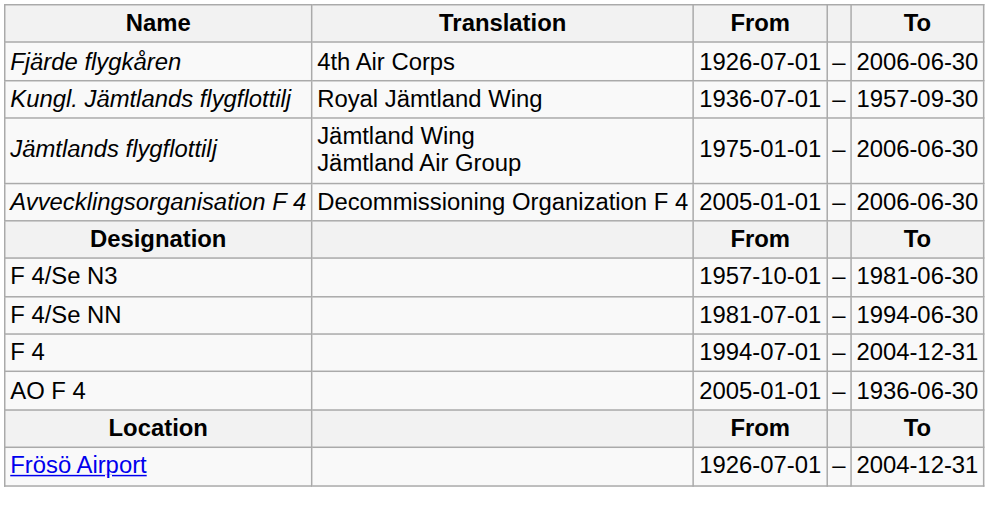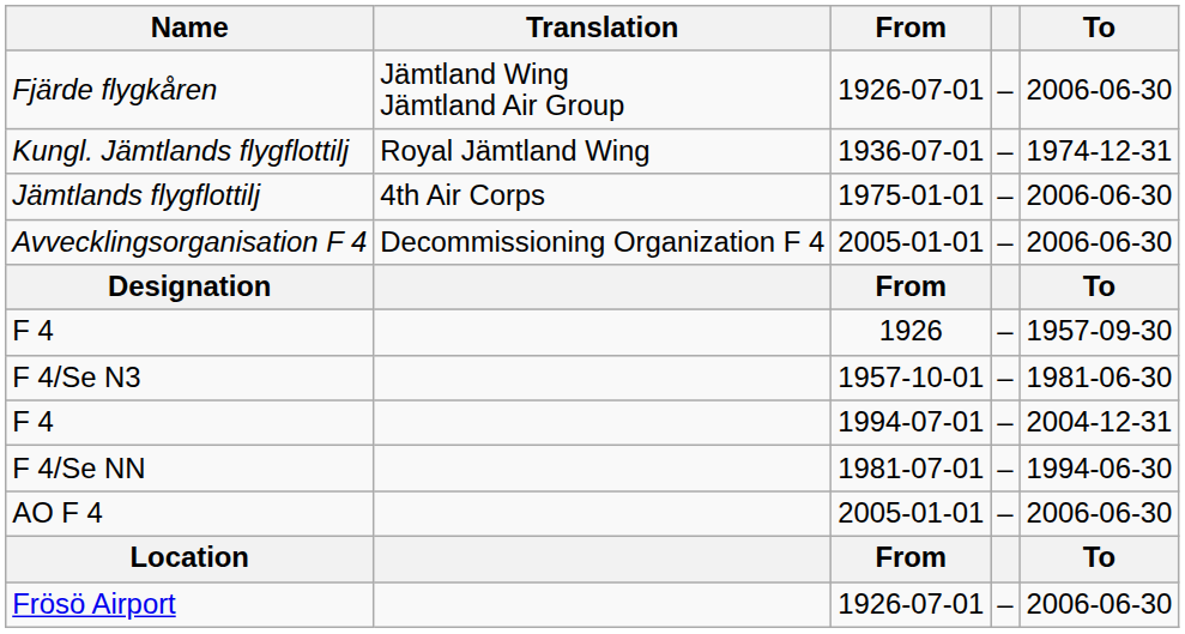Fjärde flygkåren | Translation: 4th Air Corps -> Jämtland Wing Jämtland Air Group
Kungl. Jämtlands flygflottilj | To: 1957-09-30 -> 1974-12-31
Jämtlands flygflottilj | Translation: Jämtland Wing Jämtland Air Group -> 4th Air Corps
+ row: F 4 | 1926 | – | 1957-09-30
rows swapped: F 4/Se NN <-> F 4 / 1994-07-01
AO F 4 | To: 1936-06-30 -> 2006-06-30
Frösö Airport | To: 2004-12-31 -> 2006-06-30
